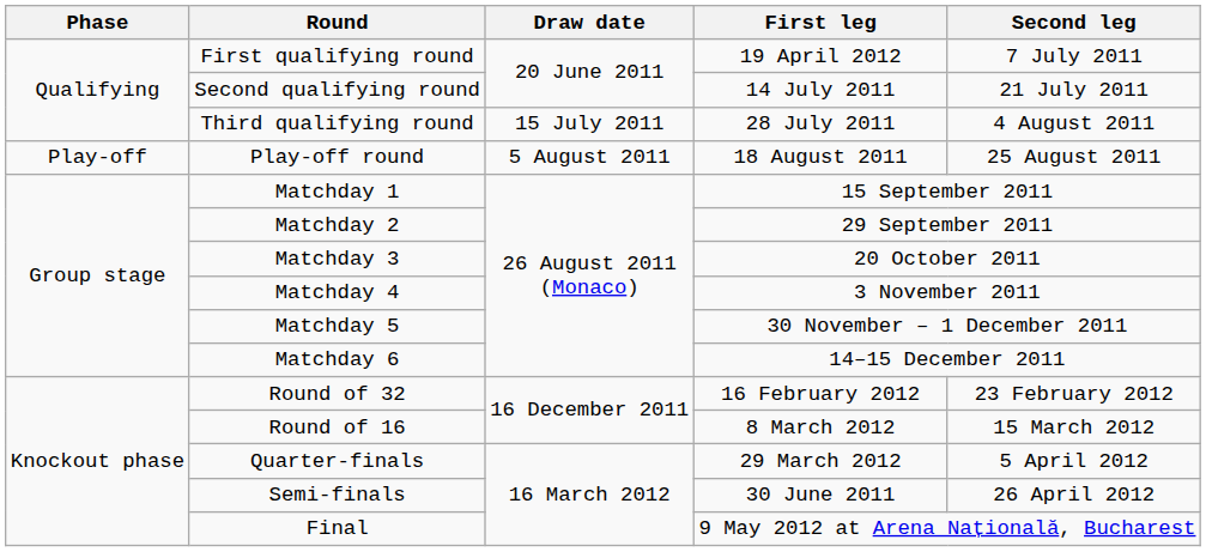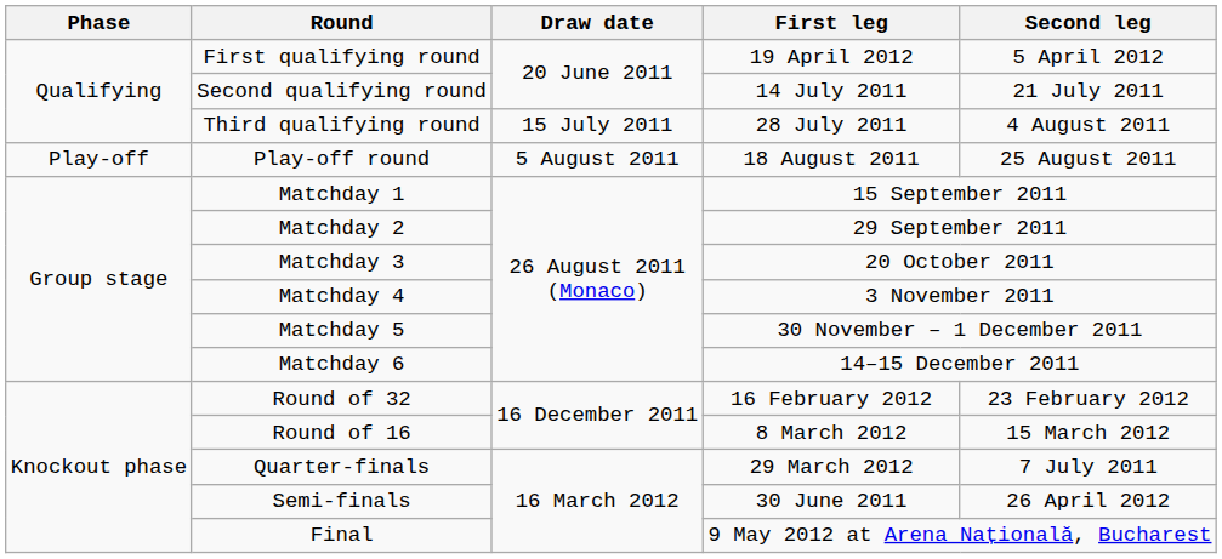First qualifying round | Second leg: 7 July 2011 -> 5 April 2012
Quarter-finals | Second leg: 5 April 2012 -> 7 July 2011
